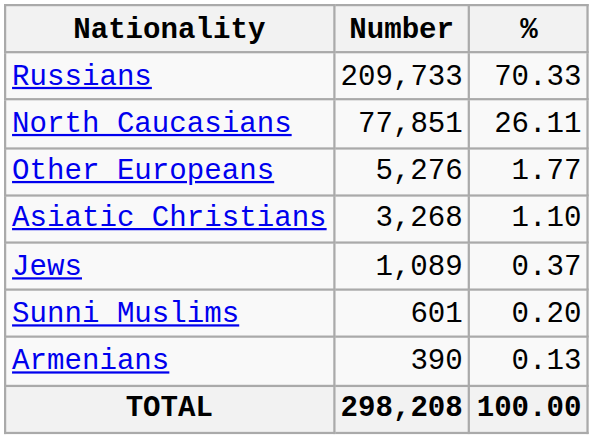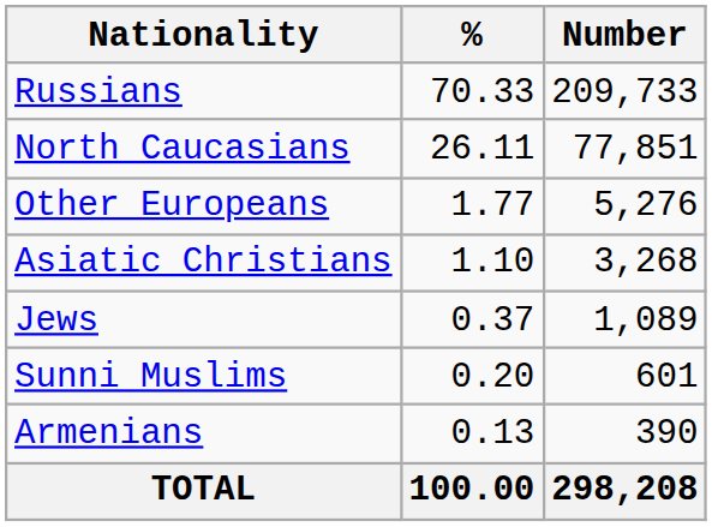columns swapped: Number <-> %
